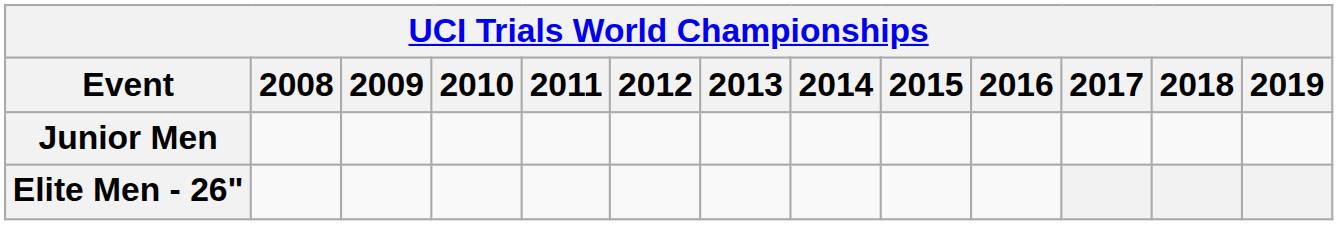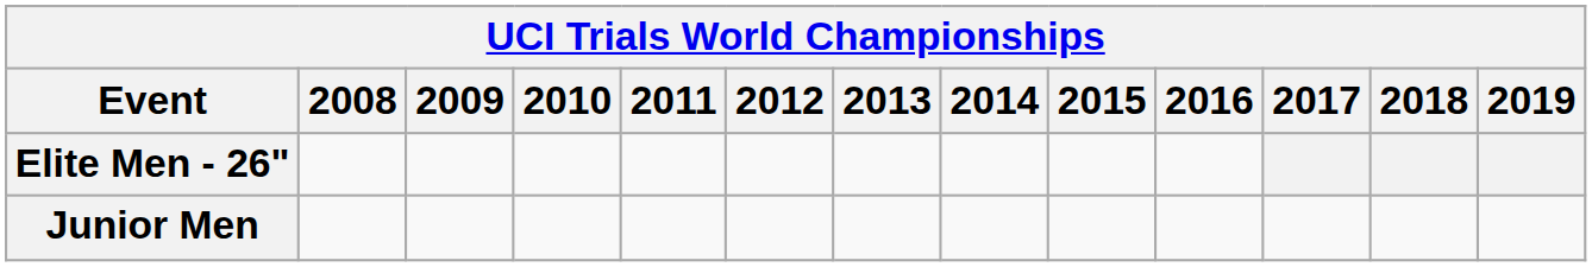rows swapped: Elite Men - 26" <-> Junior Men
